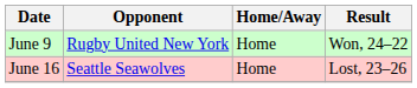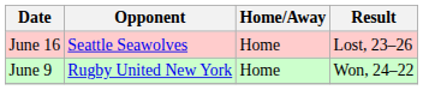rows swapped: June 9 <-> June 16
